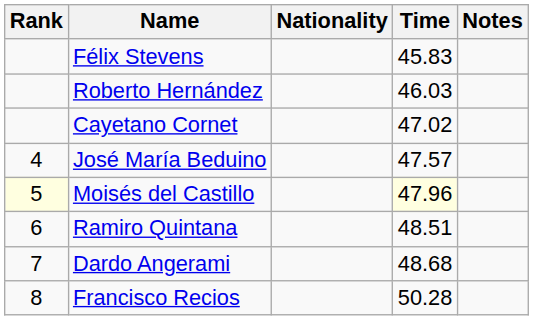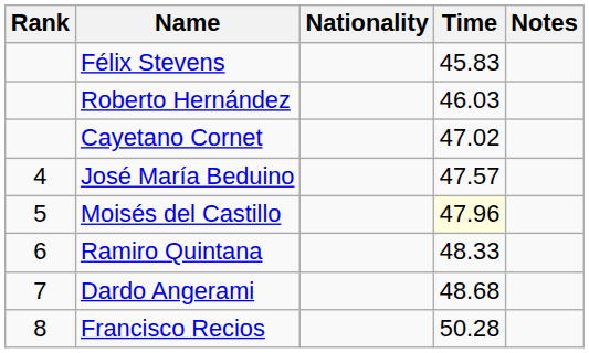Moisés del Castillo | Rank: lightyellow background -> no background
Ramiro Quintana | Time: 48.51 -> 48.33
